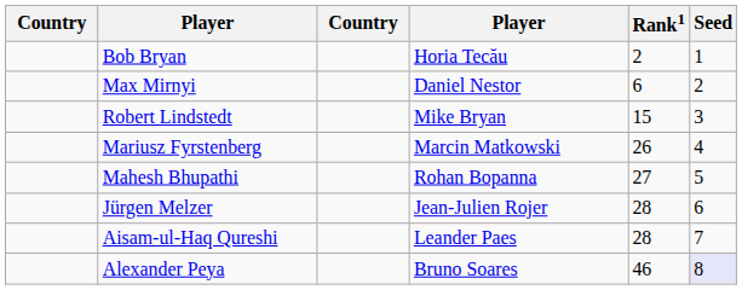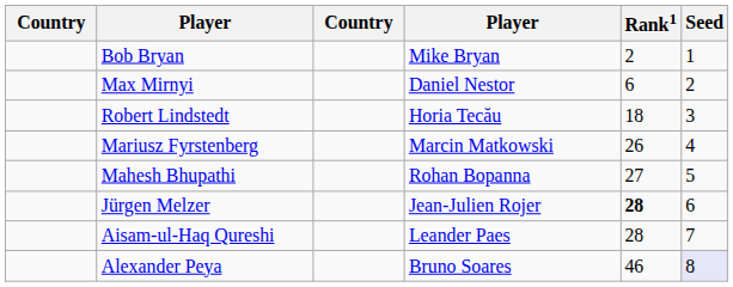Bob Bryan | column 4: Horia Tecău -> Mike Bryan
Robert Lindstedt | column 4: Mike Bryan -> Horia Tecău
Robert Lindstedt | Rank1: 15 -> 18
Jürgen Melzer | Rank1: normal -> bold
